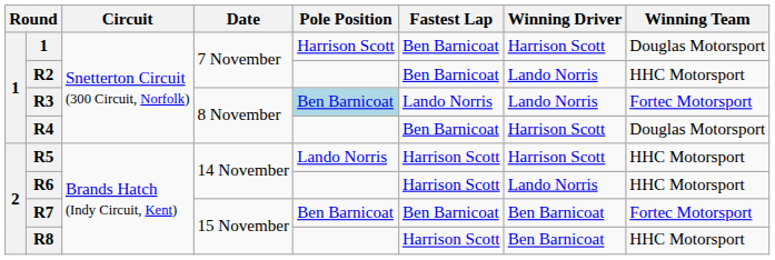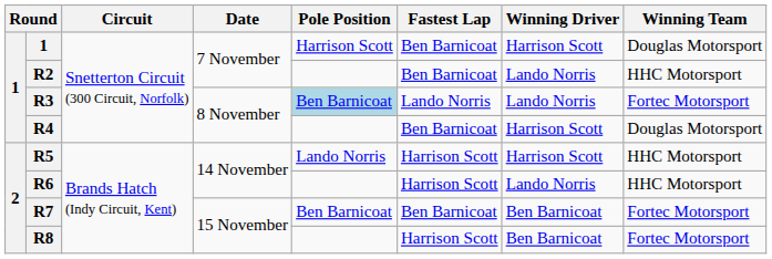R8 | Winning Team: HHC Motorsport -> Fortec Motorsport
